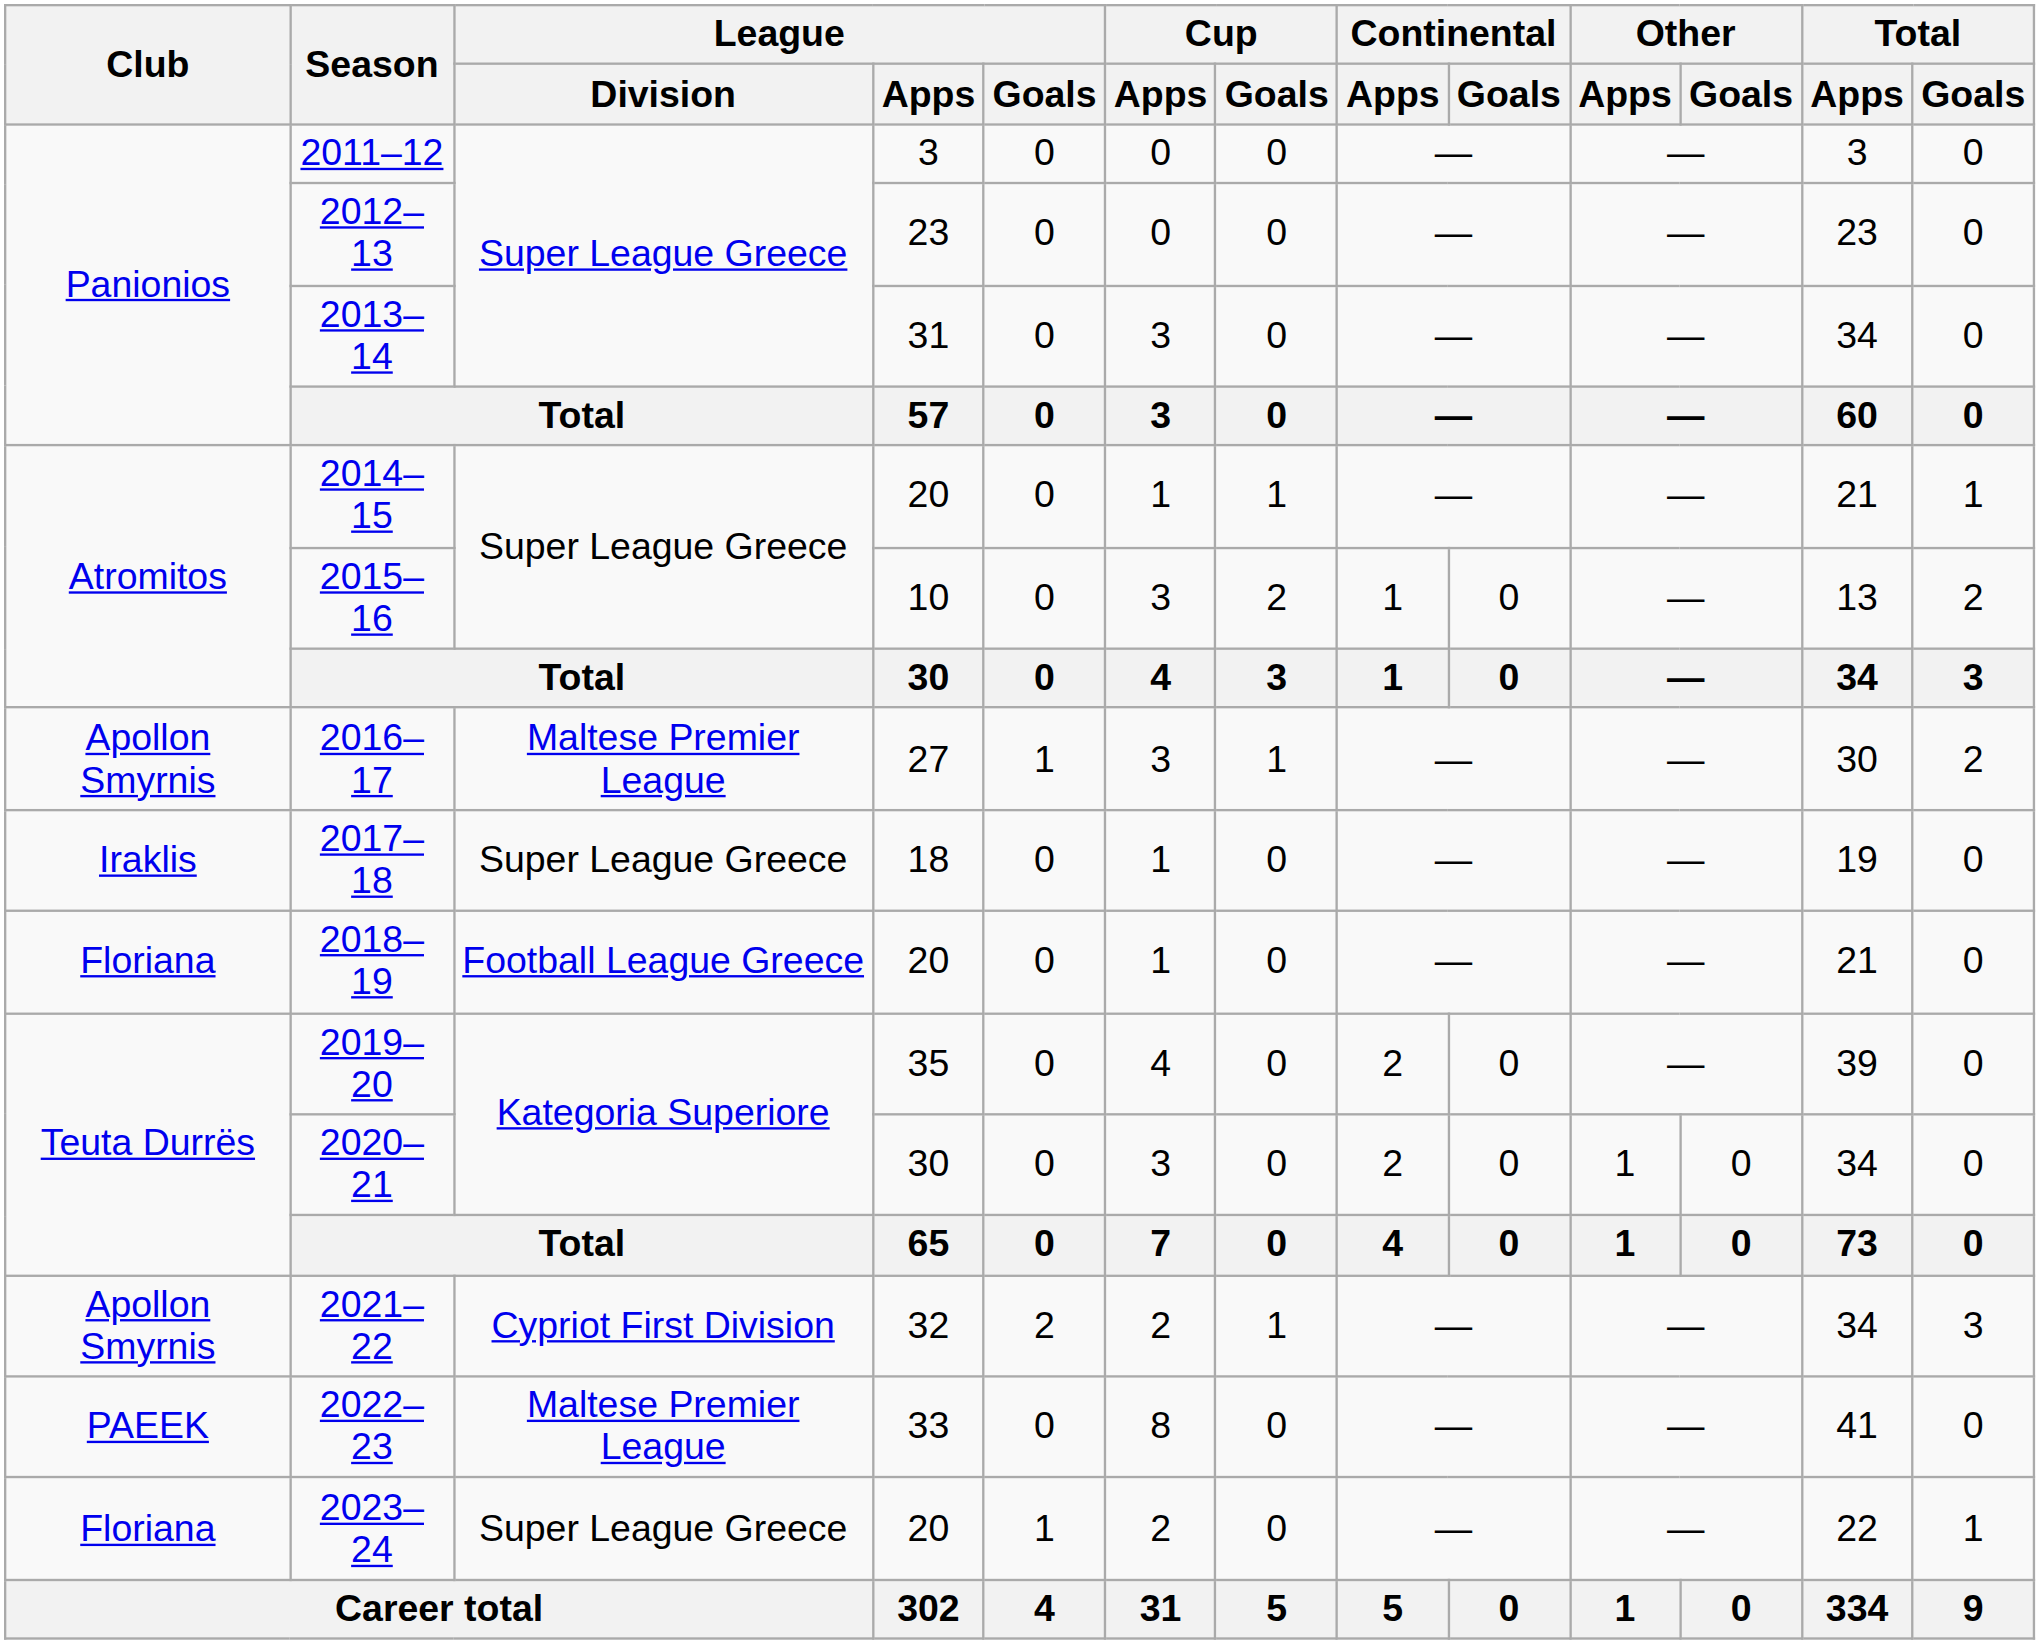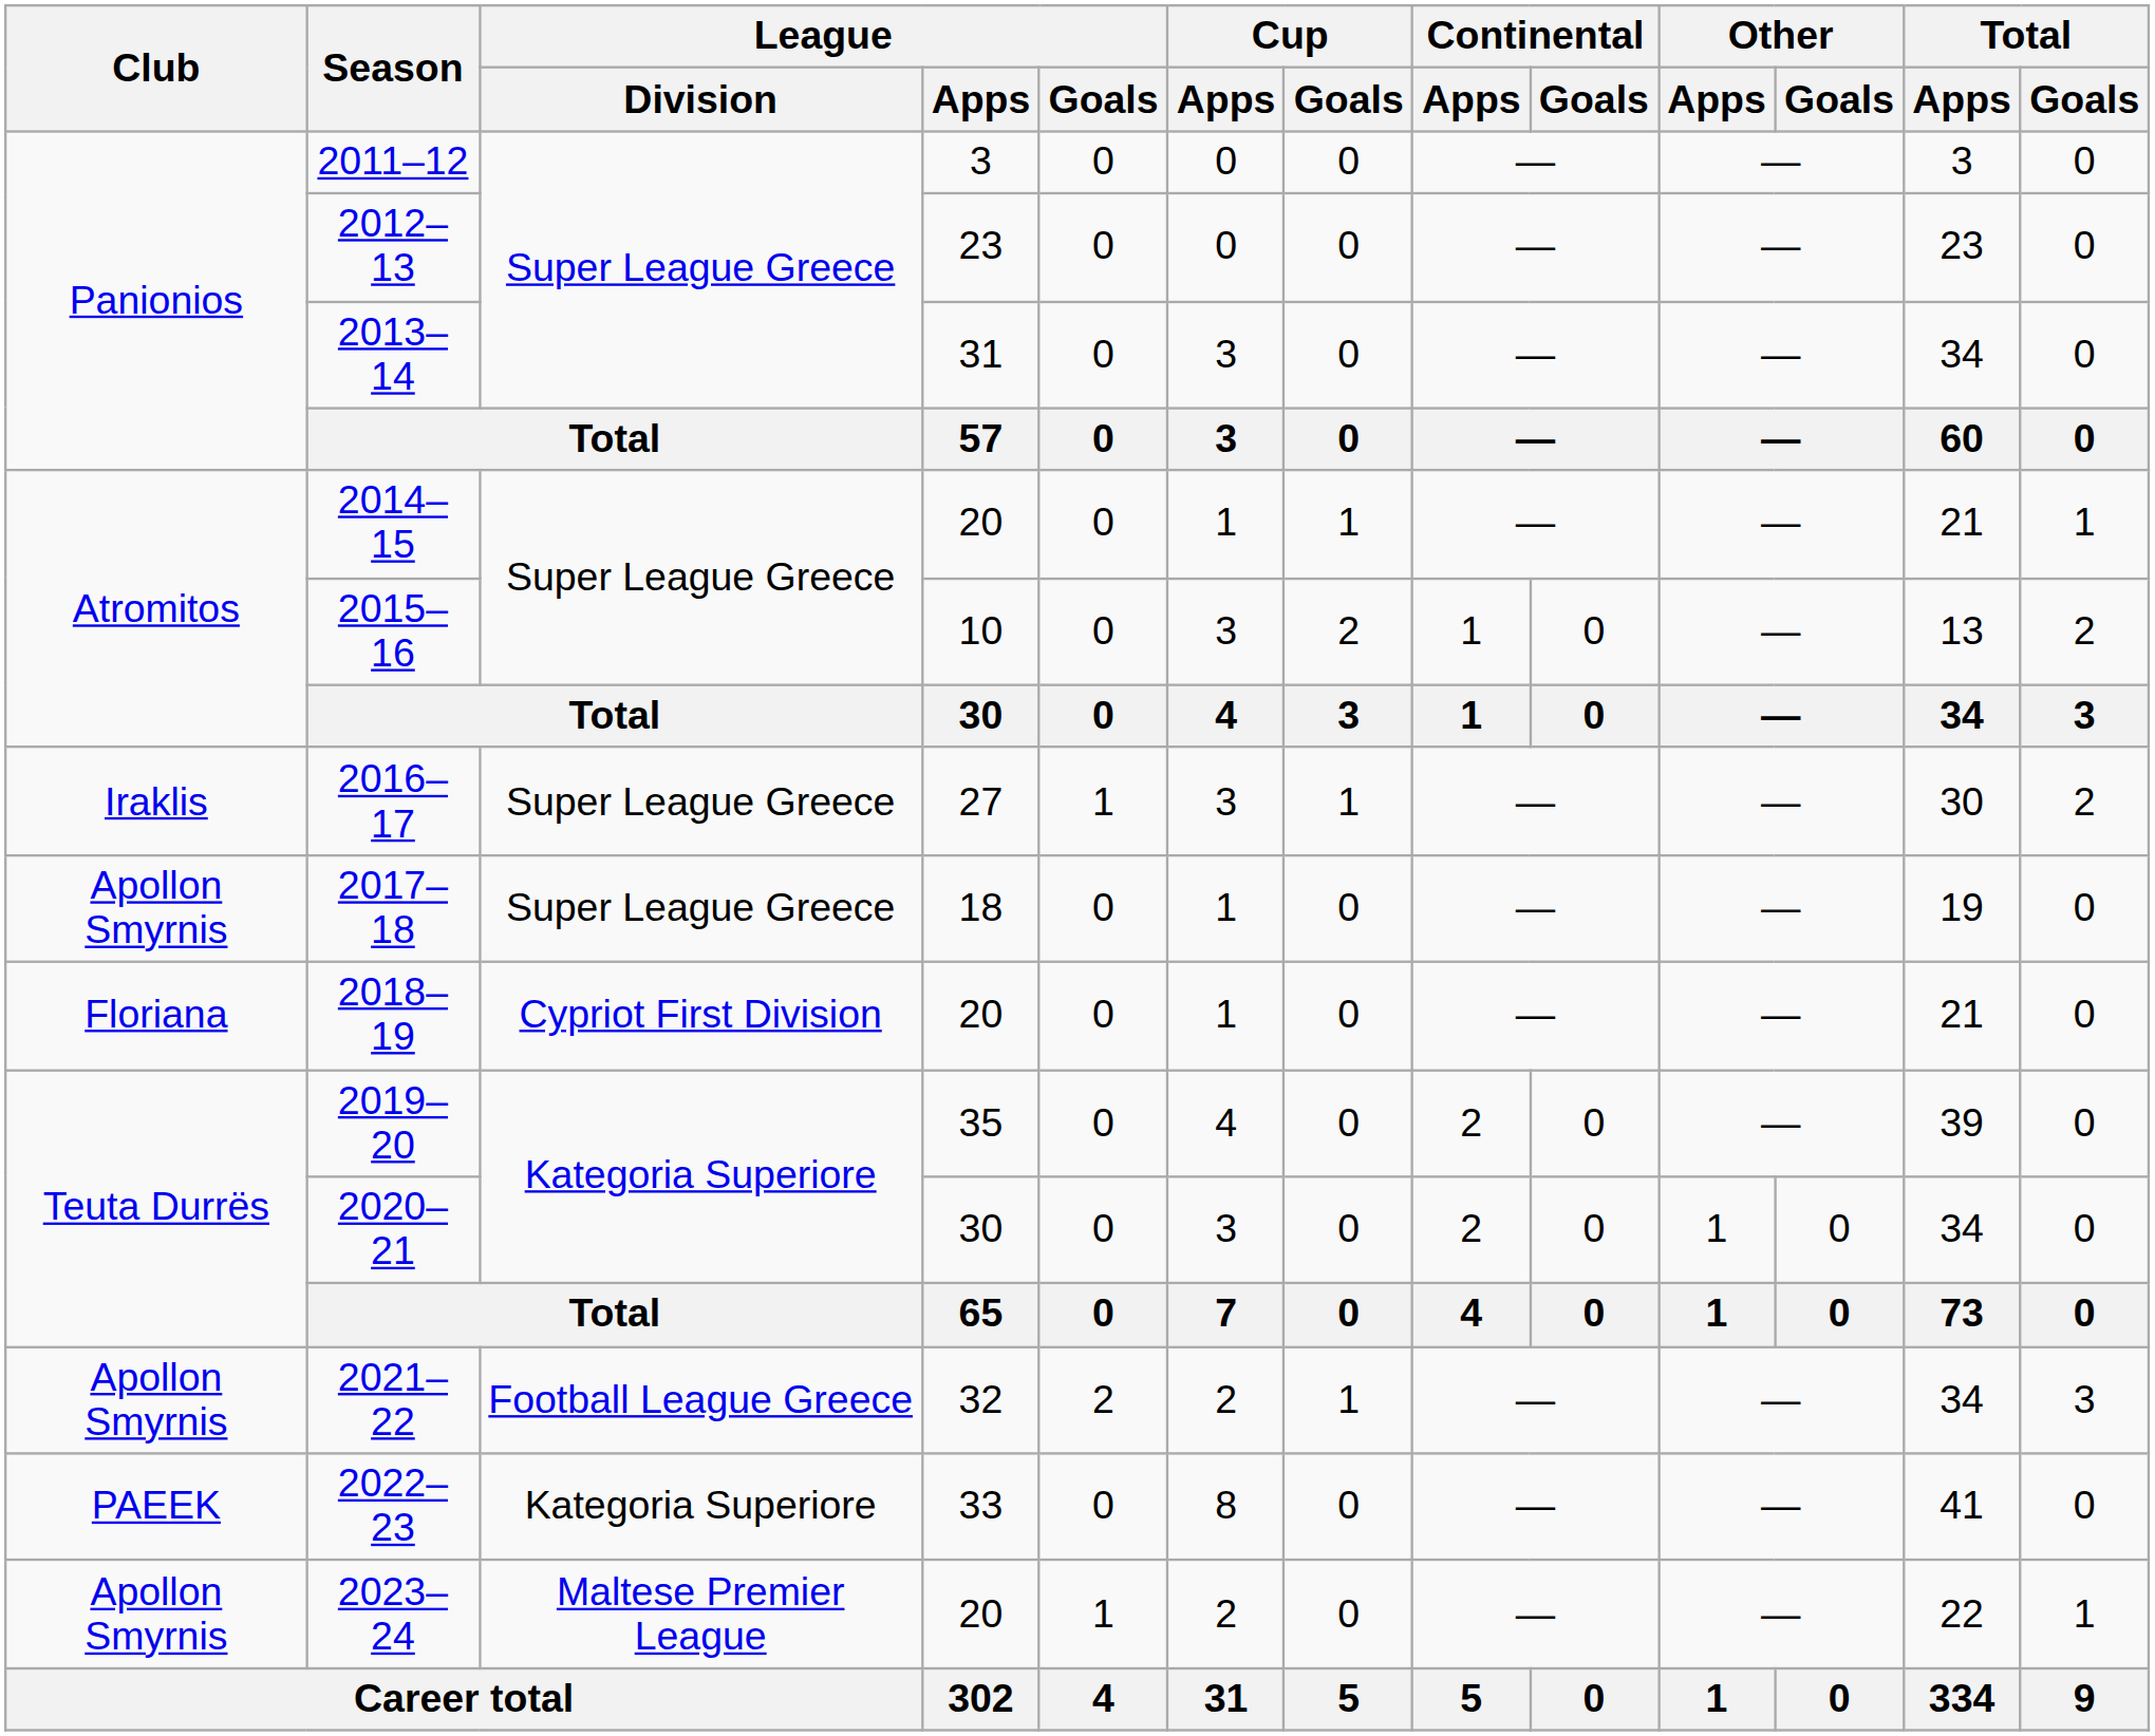2016–17 | Club: Apollon Smyrnis -> Iraklis
2016–17 | League / Division: Maltese Premier League -> Super League Greece
2017–18 | Club: Iraklis -> Apollon Smyrnis
2018–19 | League / Division: Football League Greece -> Cypriot First Division
2021–22 | League / Division: Cypriot First Division -> Football League Greece
2022–23 | League / Division: Maltese Premier League -> Kategoria Superiore
2023–24 | Club: Floriana -> Apollon Smyrnis
2023–24 | League / Division: Super League Greece -> Maltese Premier League
